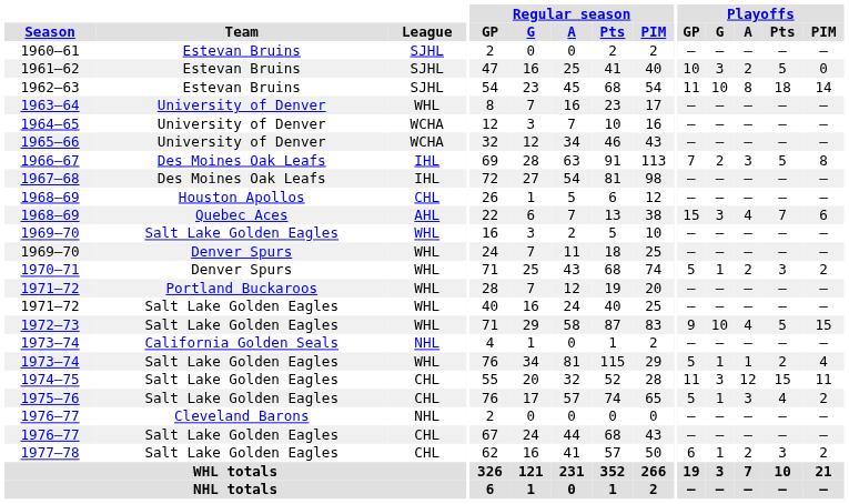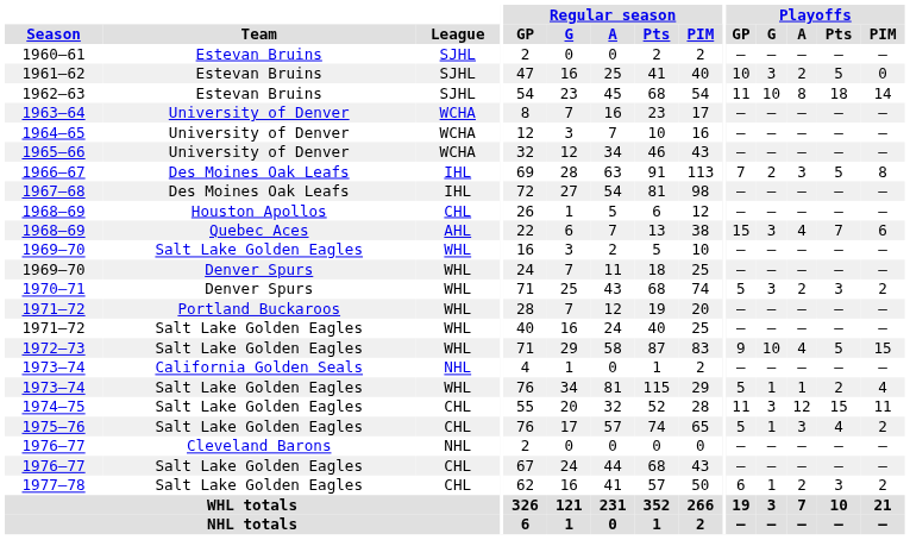1963–64 | League: WHL -> WCHA
1970–71 | Playoffs / G: 1 -> 3
